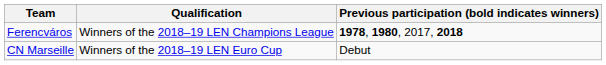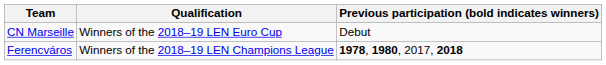rows swapped: Ferencváros <-> CN Marseille
